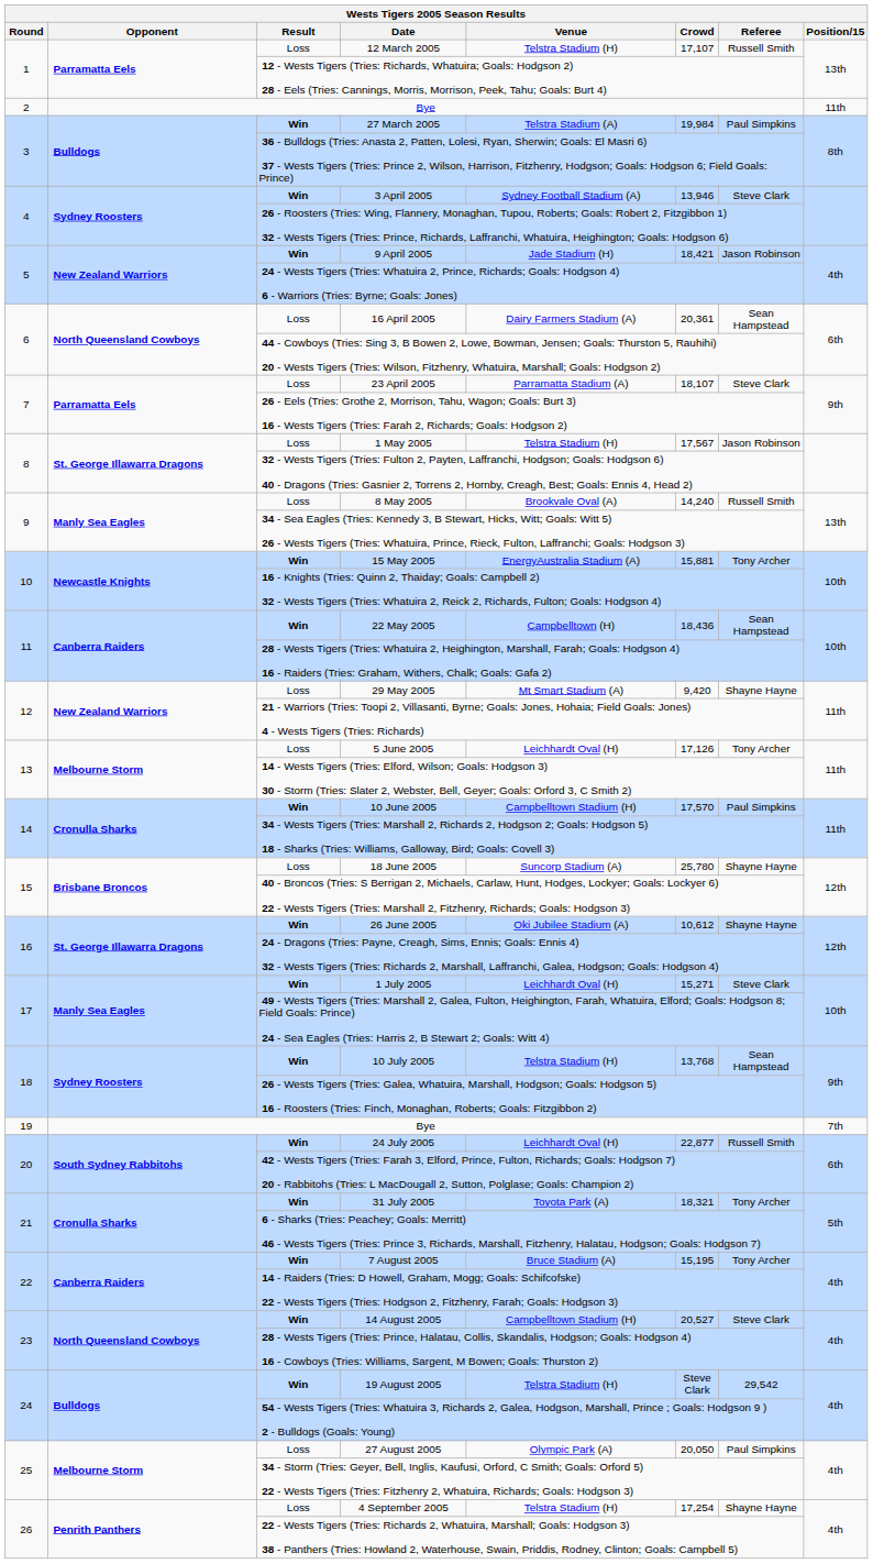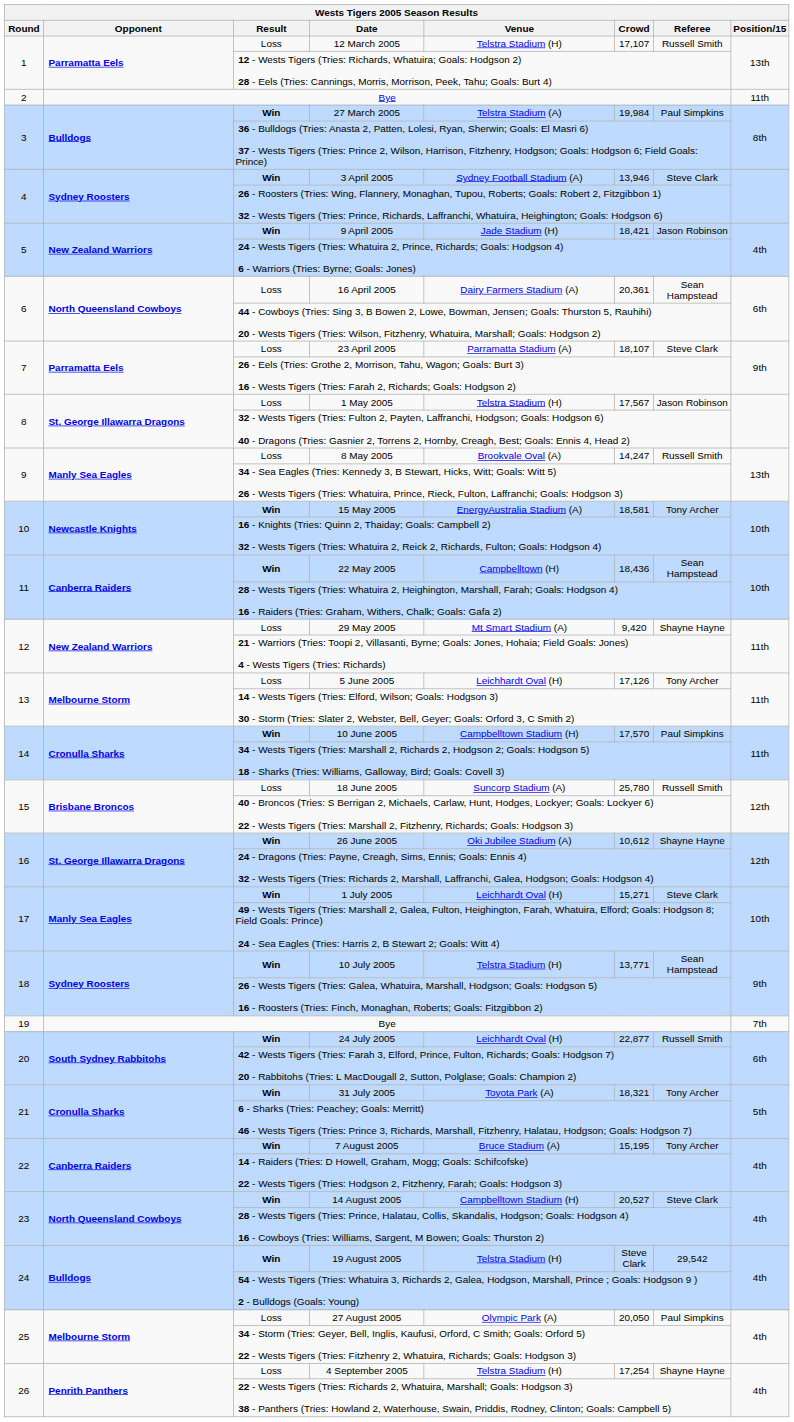8 May 2005 | Crowd: 14,240 -> 14,247
15 May 2005 | Crowd: 15,881 -> 18,581
18 June 2005 | Referee: Shayne Hayne -> Russell Smith
10 July 2005 | Crowd: 13,768 -> 13,771
